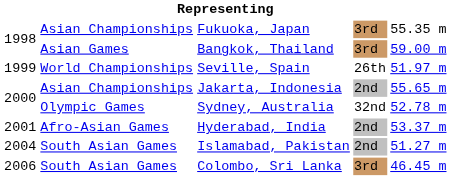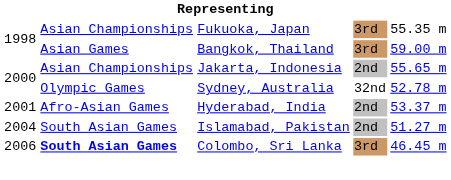- row: 1999 | World Championships | Seville, Spain | 26th | 51.97 m
Colombo, Sri Lanka | column 2: normal -> bold
